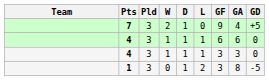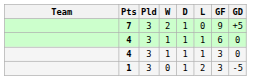- column: GA | 4 | 6 | 3 | 8
